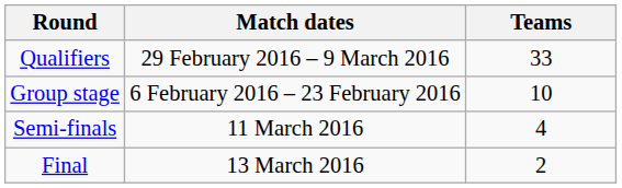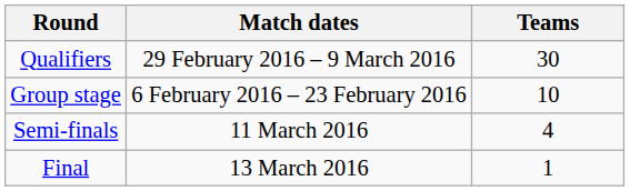Qualifiers | Teams: 33 -> 30
Final | Teams: 2 -> 1
